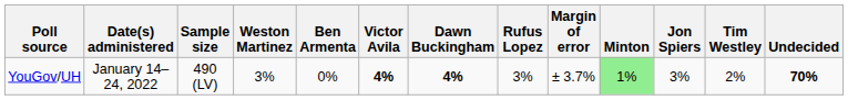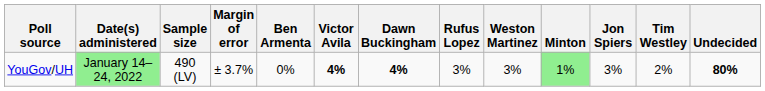columns swapped: Margin of error <-> Weston Martinez
YouGov/UH | Date(s) administered: no background -> lightgreen background
YouGov/UH | Undecided: 70% -> 80%
